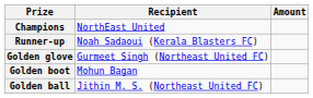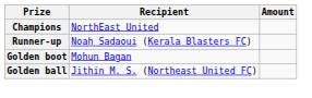- row: Golden glove | Gurmeet Singh (Northeast United FC)
